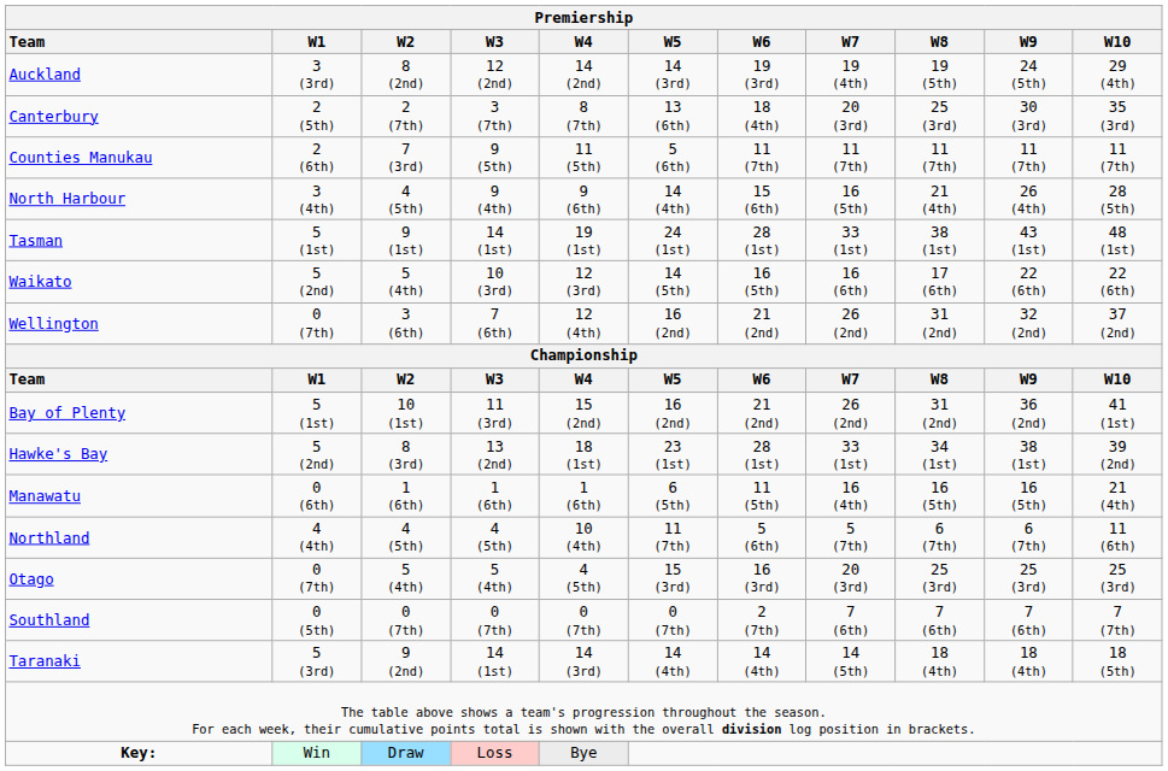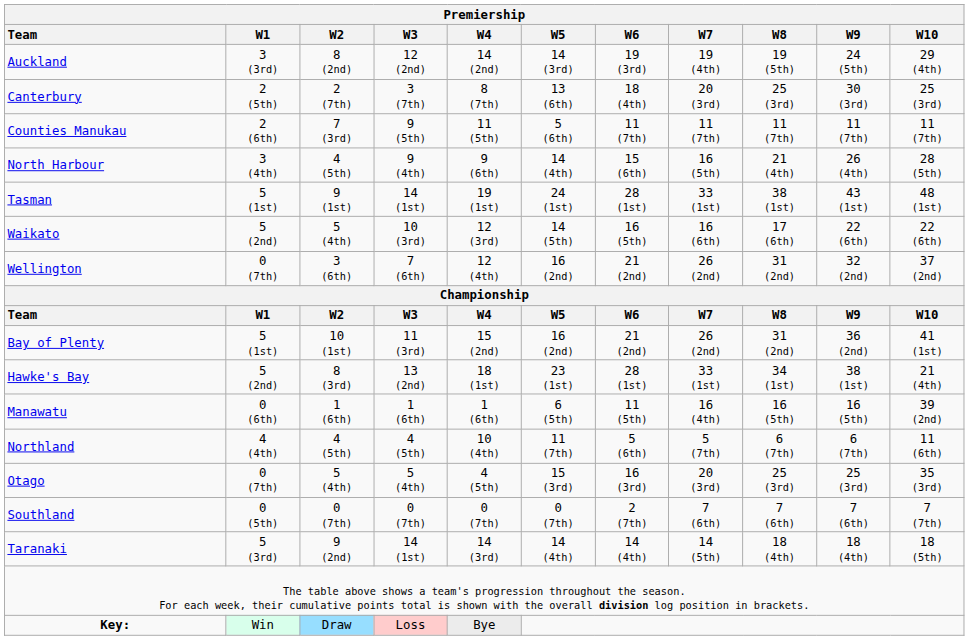Canterbury | W10: 35 (3rd) -> 25 (3rd)
Hawke's Bay | W10: 39 (2nd) -> 21 (4th)
Manawatu | W10: 21 (4th) -> 39 (2nd)
Otago | W10: 25 (3rd) -> 35 (3rd)
